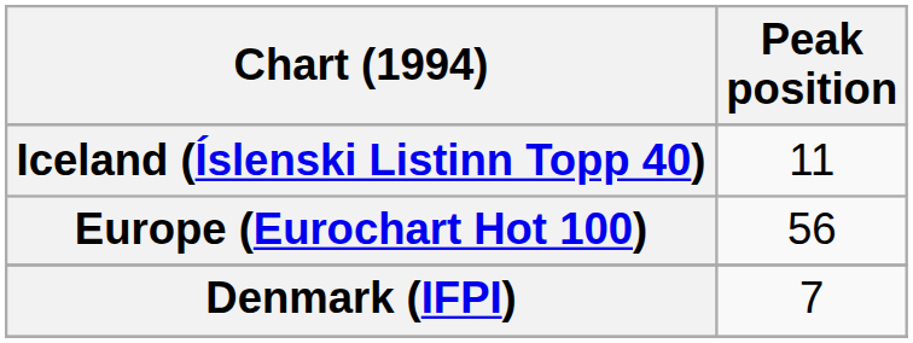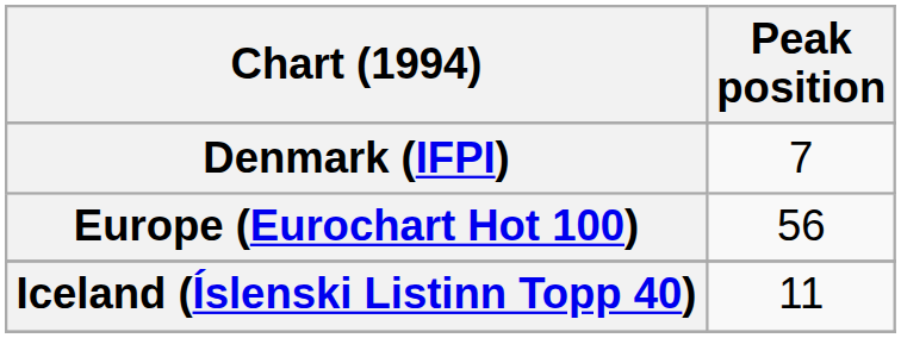rows swapped: Denmark (IFPI) <-> Iceland (Íslenski Listinn Topp 40)
